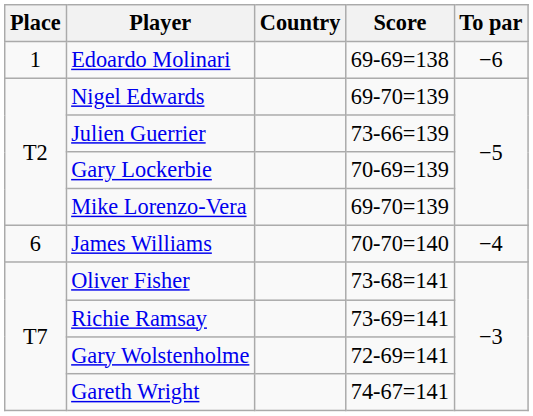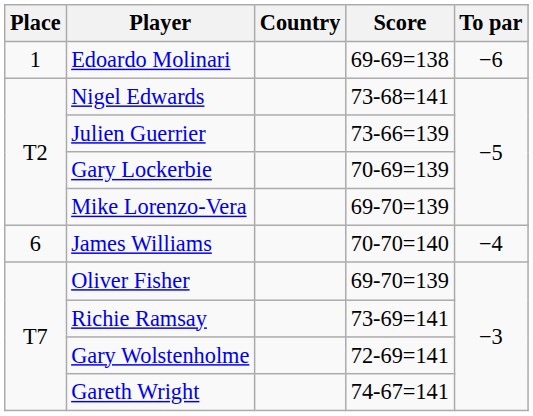Nigel Edwards | Score: 69-70=139 -> 73-68=141
Oliver Fisher | Score: 73-68=141 -> 69-70=139
